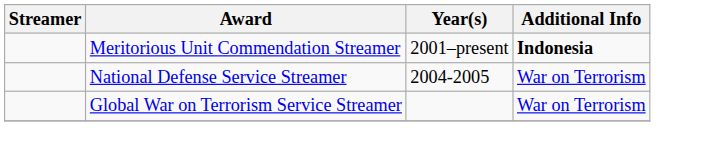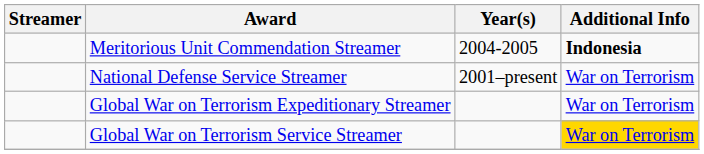Meritorious Unit Commendation Streamer | Year(s): 2001–present -> 2004-2005
National Defense Service Streamer | Year(s): 2004-2005 -> 2001–present
+ row: Global War on Terrorism Expeditionary Streamer | War on Terrorism
Global War on Terrorism Service Streamer | Additional Info: no background -> gold background
